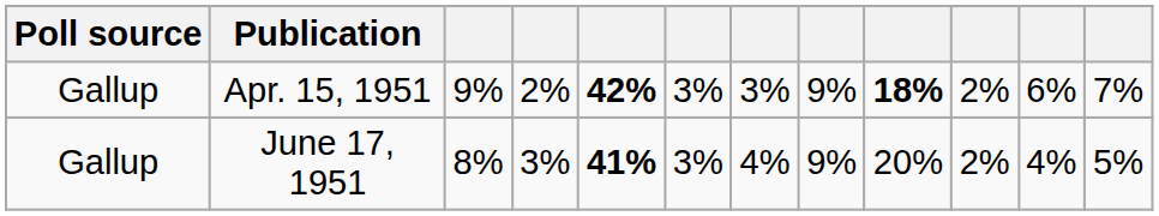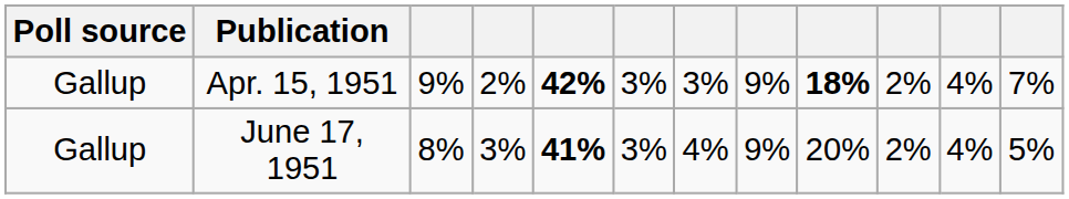Apr. 15, 1951 | column 11: 6% -> 4%
